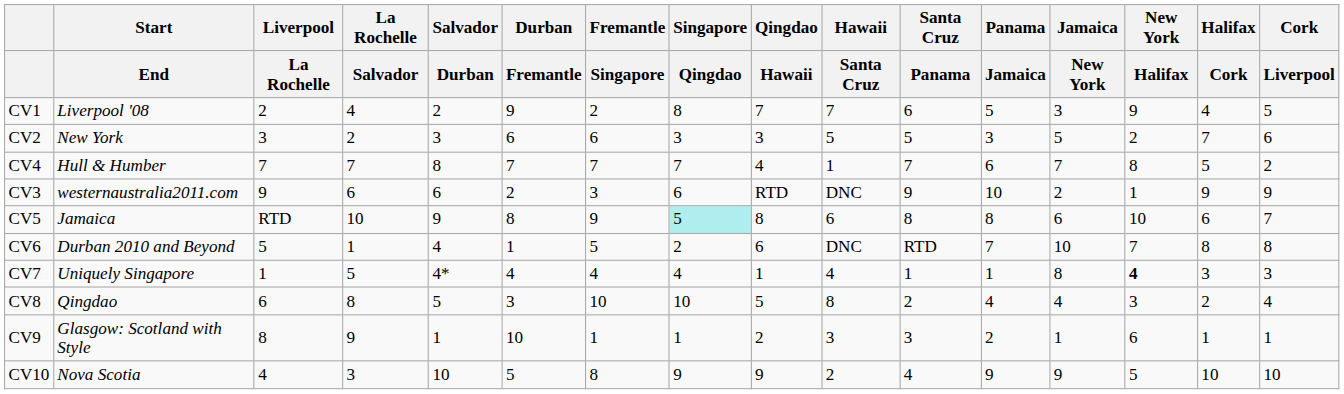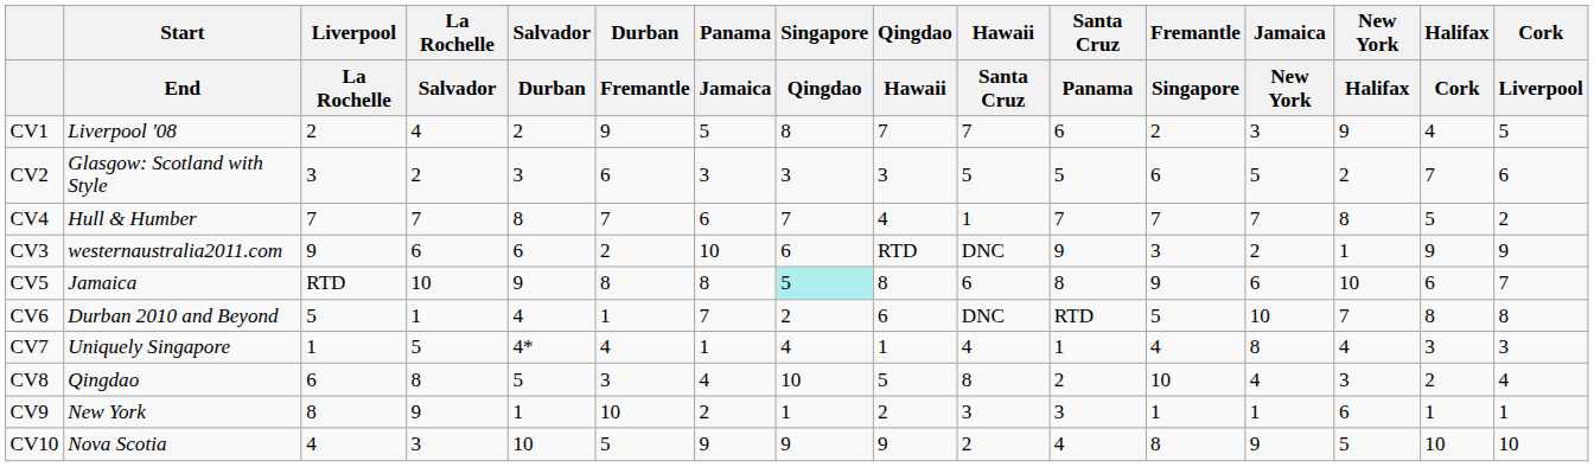columns swapped: Fremantle / Singapore <-> Panama / Jamaica
CV2 | Start / End: New York -> Glasgow: Scotland with Style
CV7 | New York / Halifax: bold -> normal
CV9 | Start / End: Glasgow: Scotland with Style -> New York
